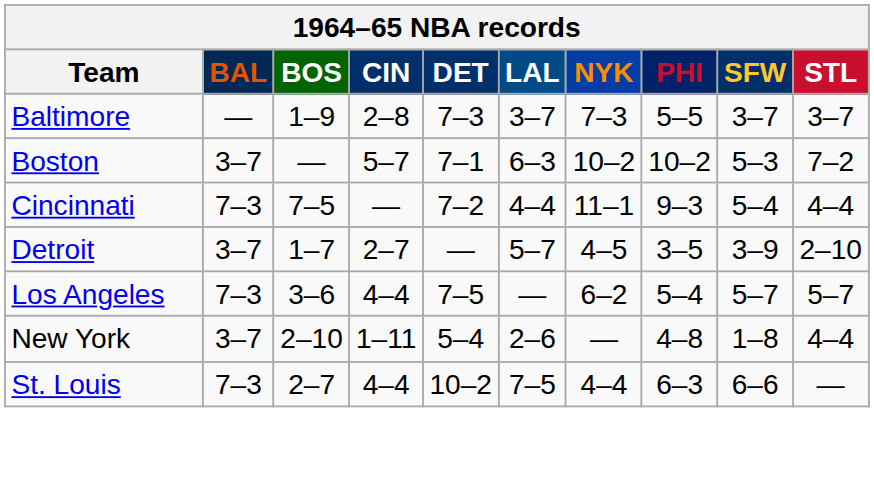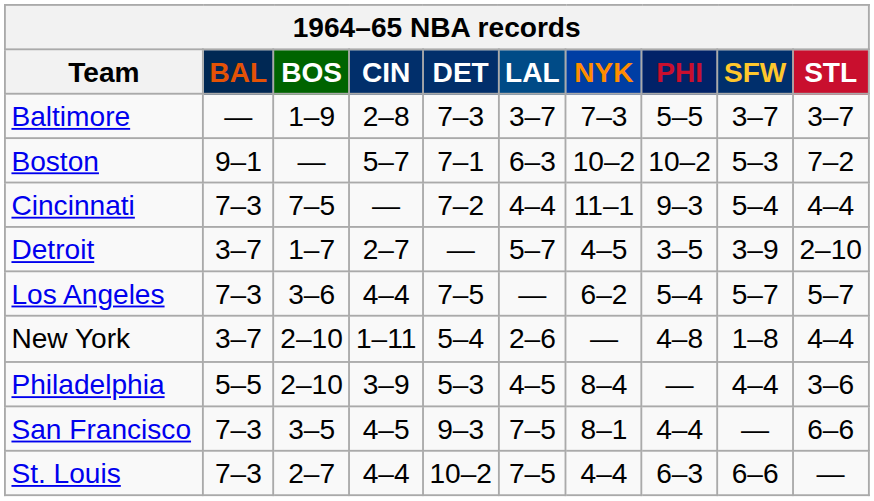Boston | BAL: 3–7 -> 9–1
+ row: Philadelphia | 5–5 | 2–10 | 3–9 | 5–3 | 4–5 | 8–4 | — | 4–4 | 3–6
+ row: San Francisco | 7–3 | 3–5 | 4–5 | 9–3 | 7–5 | 8–1 | 4–4 | — | 6–6
